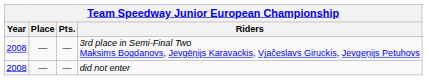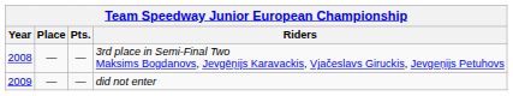did not enter | Year: 2008 -> 2009
